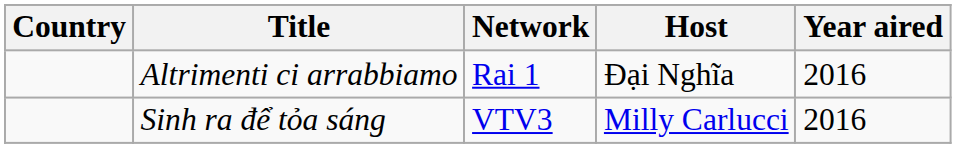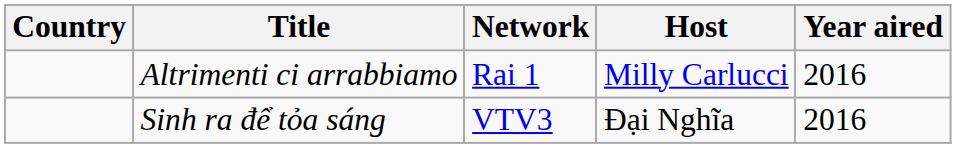Altrimenti ci arrabbiamo | Host: Đại Nghĩa -> Milly Carlucci
Sinh ra để tỏa sáng | Host: Milly Carlucci -> Đại Nghĩa
